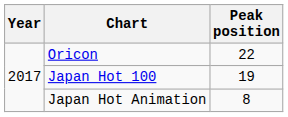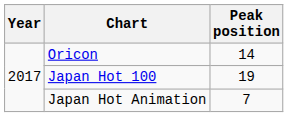Oricon | Peak position: 22 -> 14
Japan Hot Animation | Peak position: 8 -> 7
